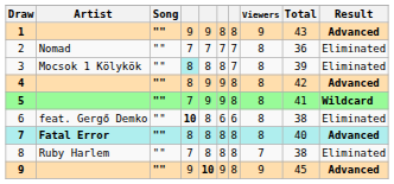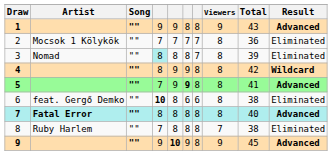2 | Artist: Nomad -> Mocsok 1 Kölykök
3 | Artist: Mocsok 1 Kölykök -> Nomad
4 | Result: Advanced -> Wildcard
5 | column 6: normal -> bold
5 | Result: Wildcard -> Advanced
